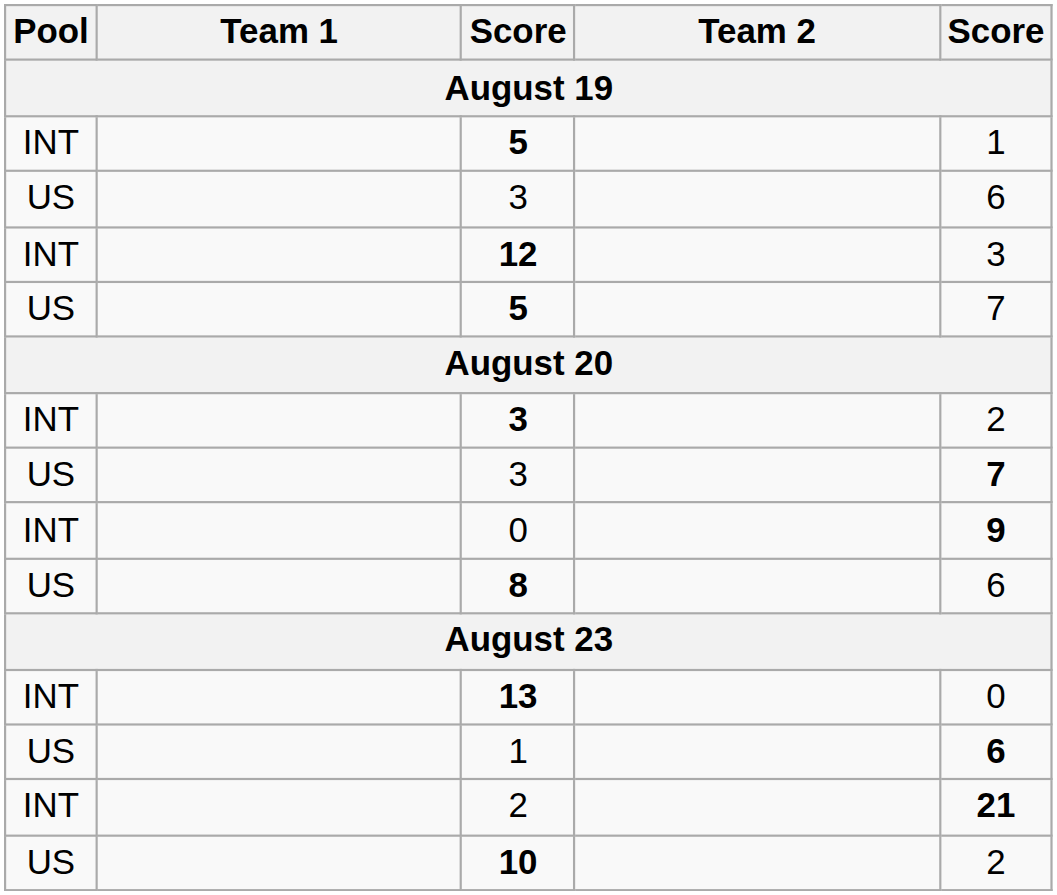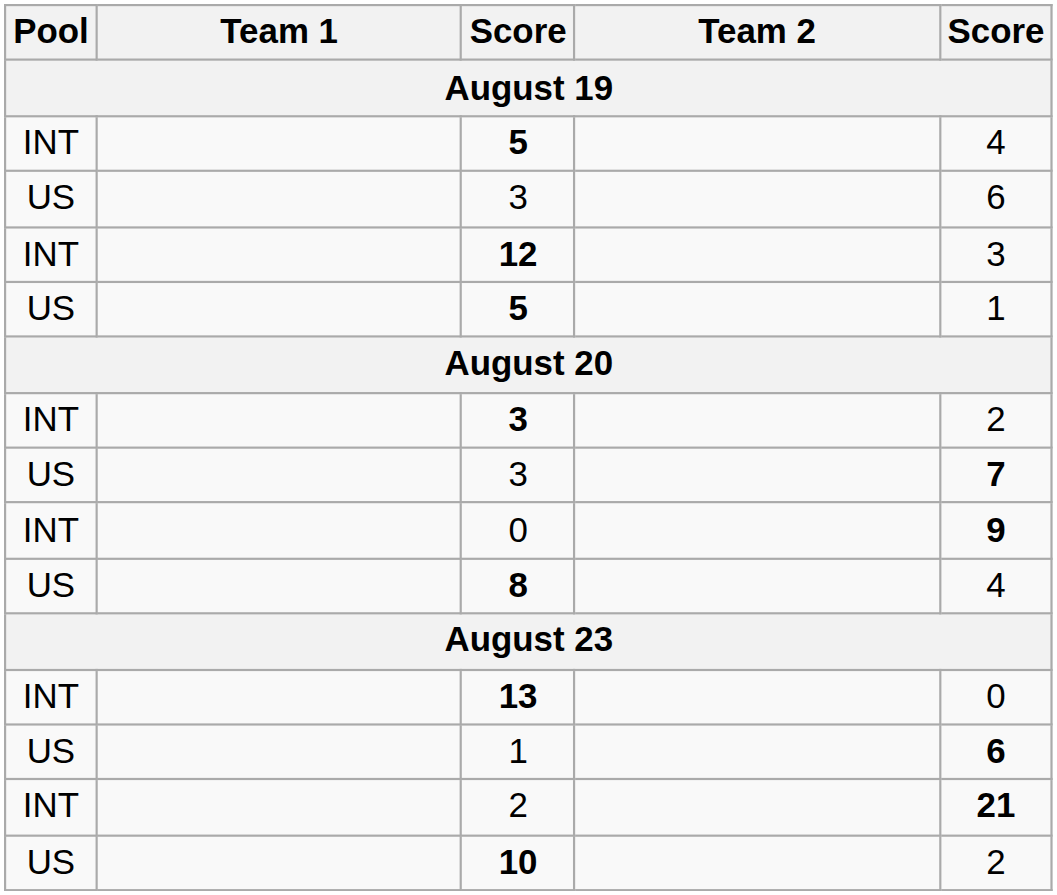INT / 5 | column 5: 1 -> 4
US / 5 | column 5: 7 -> 1
8 | column 5: 6 -> 4
